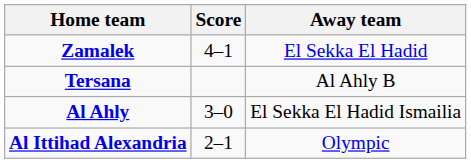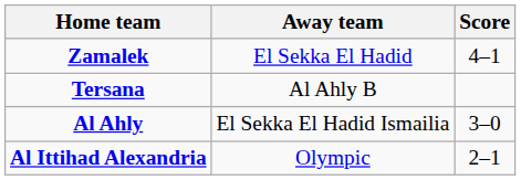columns swapped: Score <-> Away team
